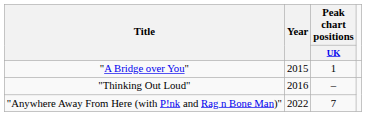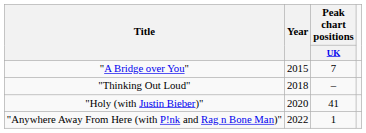"A Bridge over You" | Peak chart positions / UK: 1 -> 7
"Thinking Out Loud" | Year: 2016 -> 2018
+ row: "Holy (with Justin Bieber)" | 2020 | 41
"Anywhere Away From Here (with P!nk and Rag n Bone Man)" | Peak chart positions / UK: 7 -> 1
